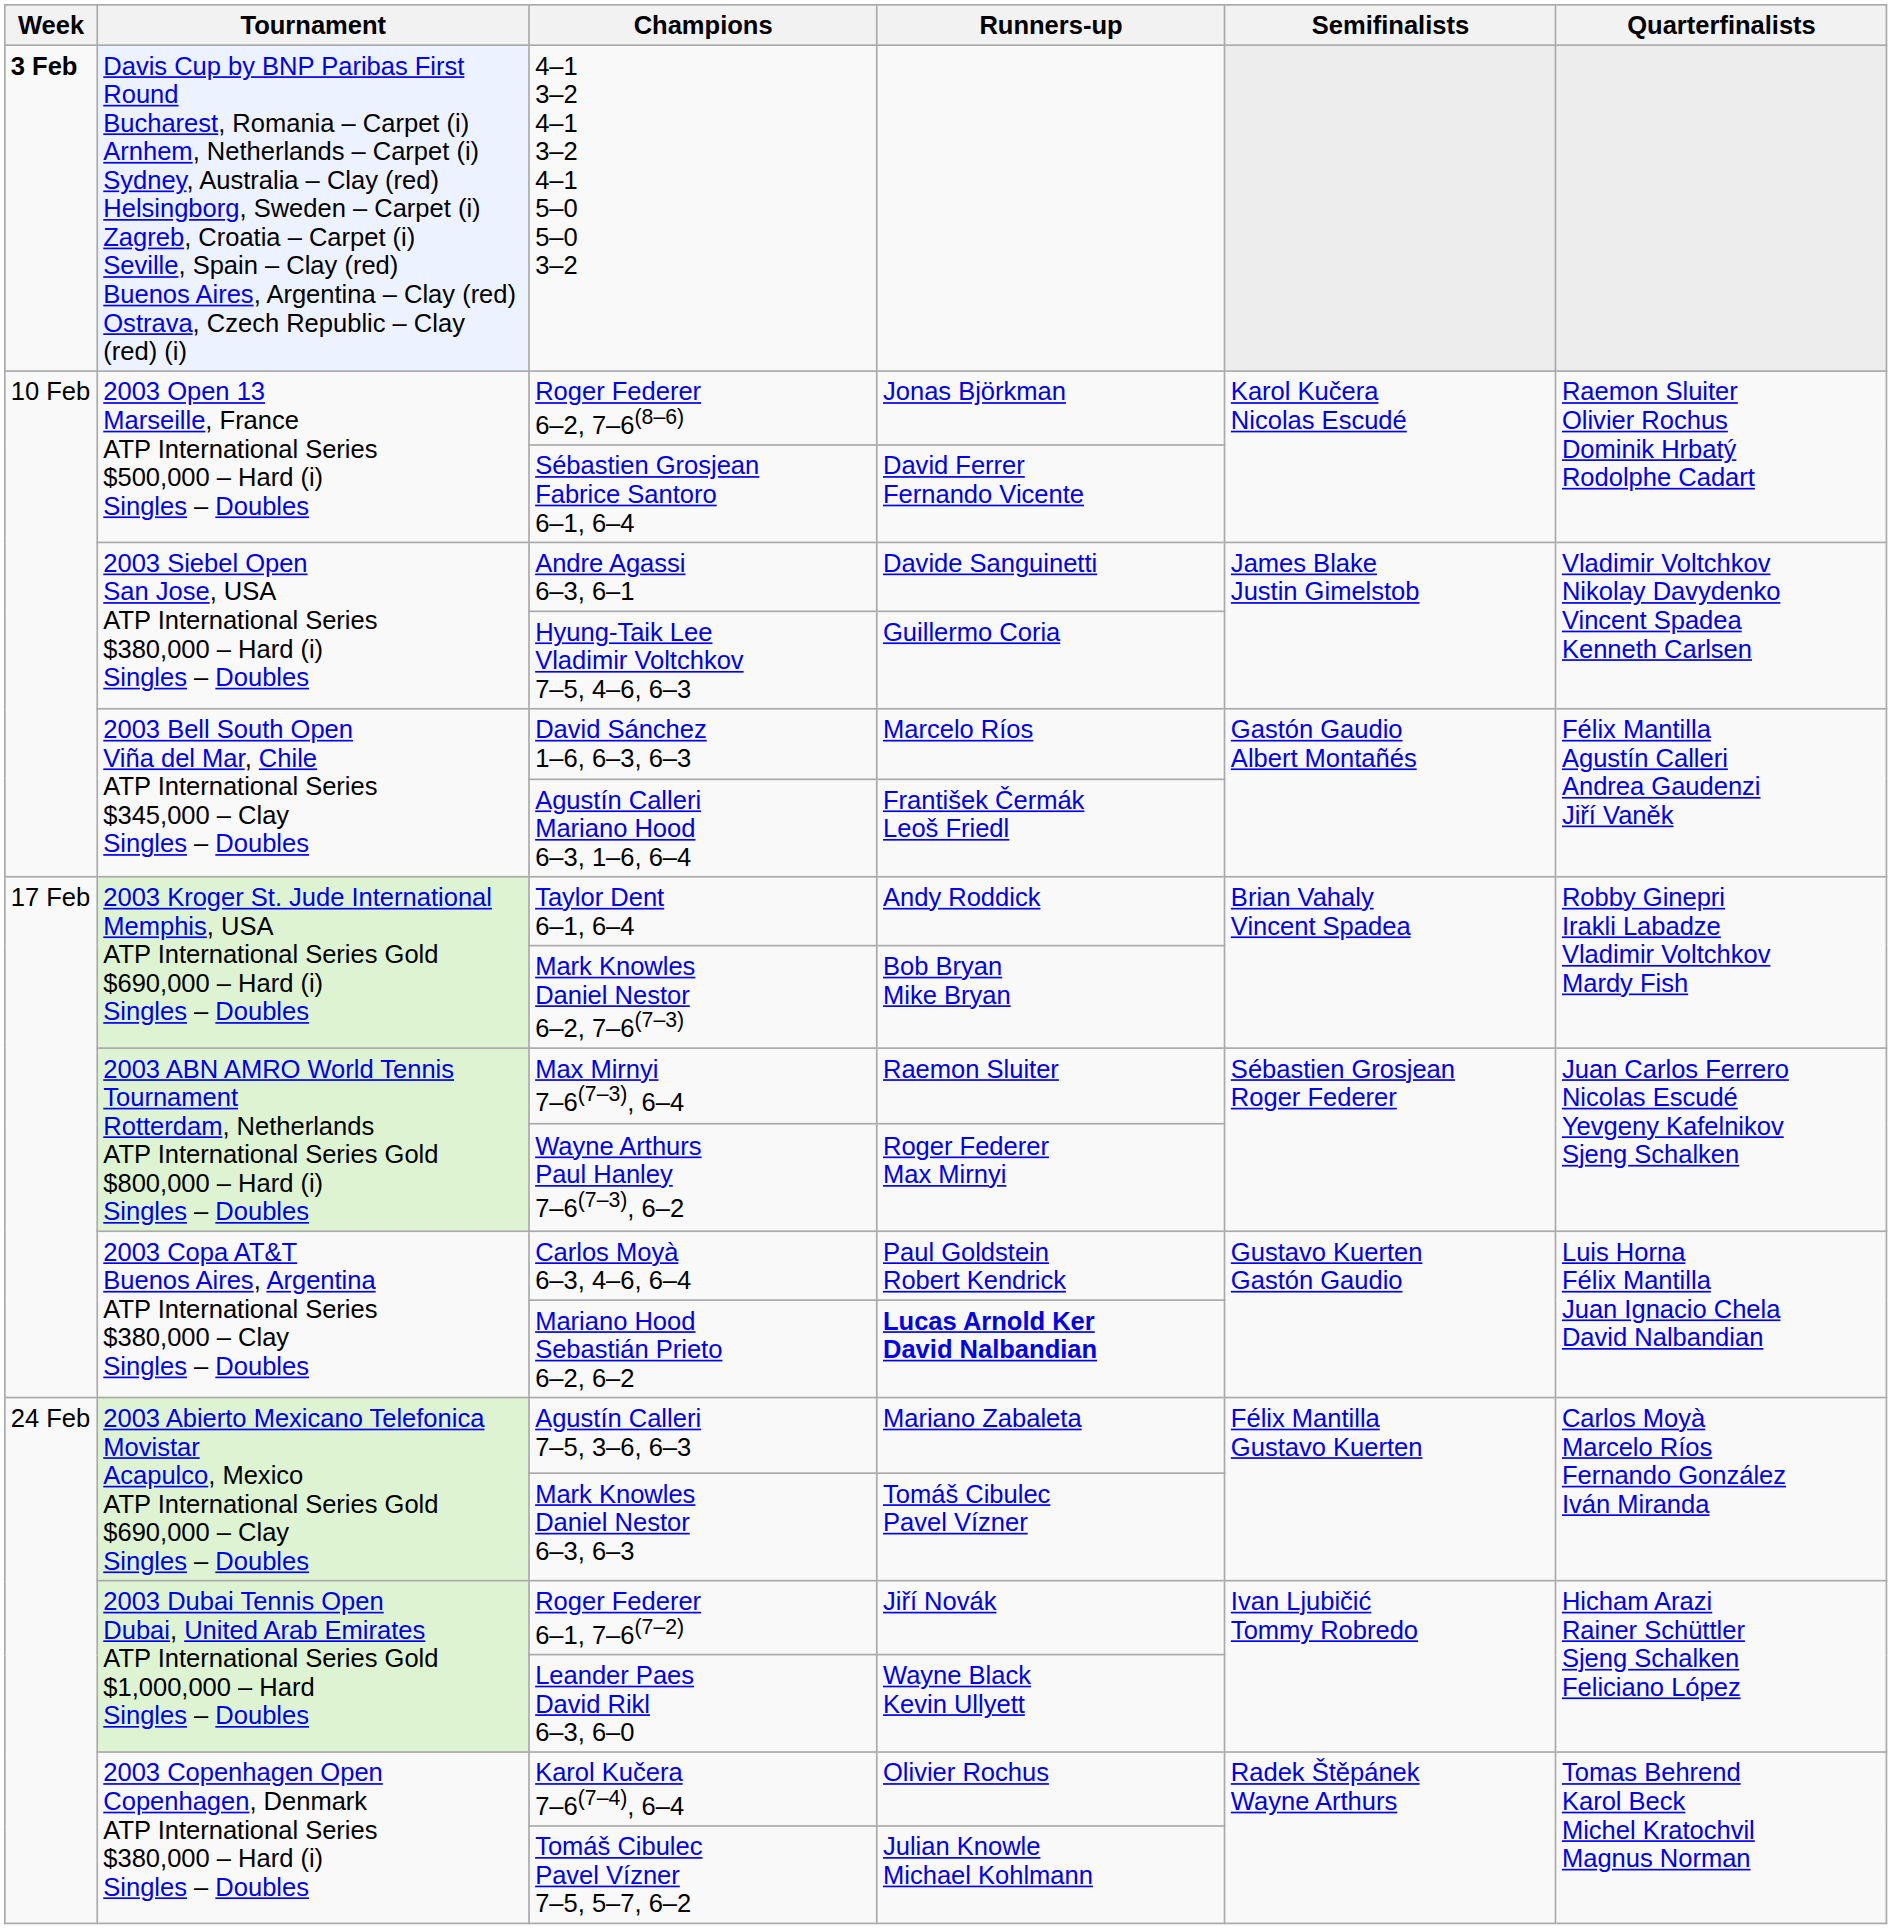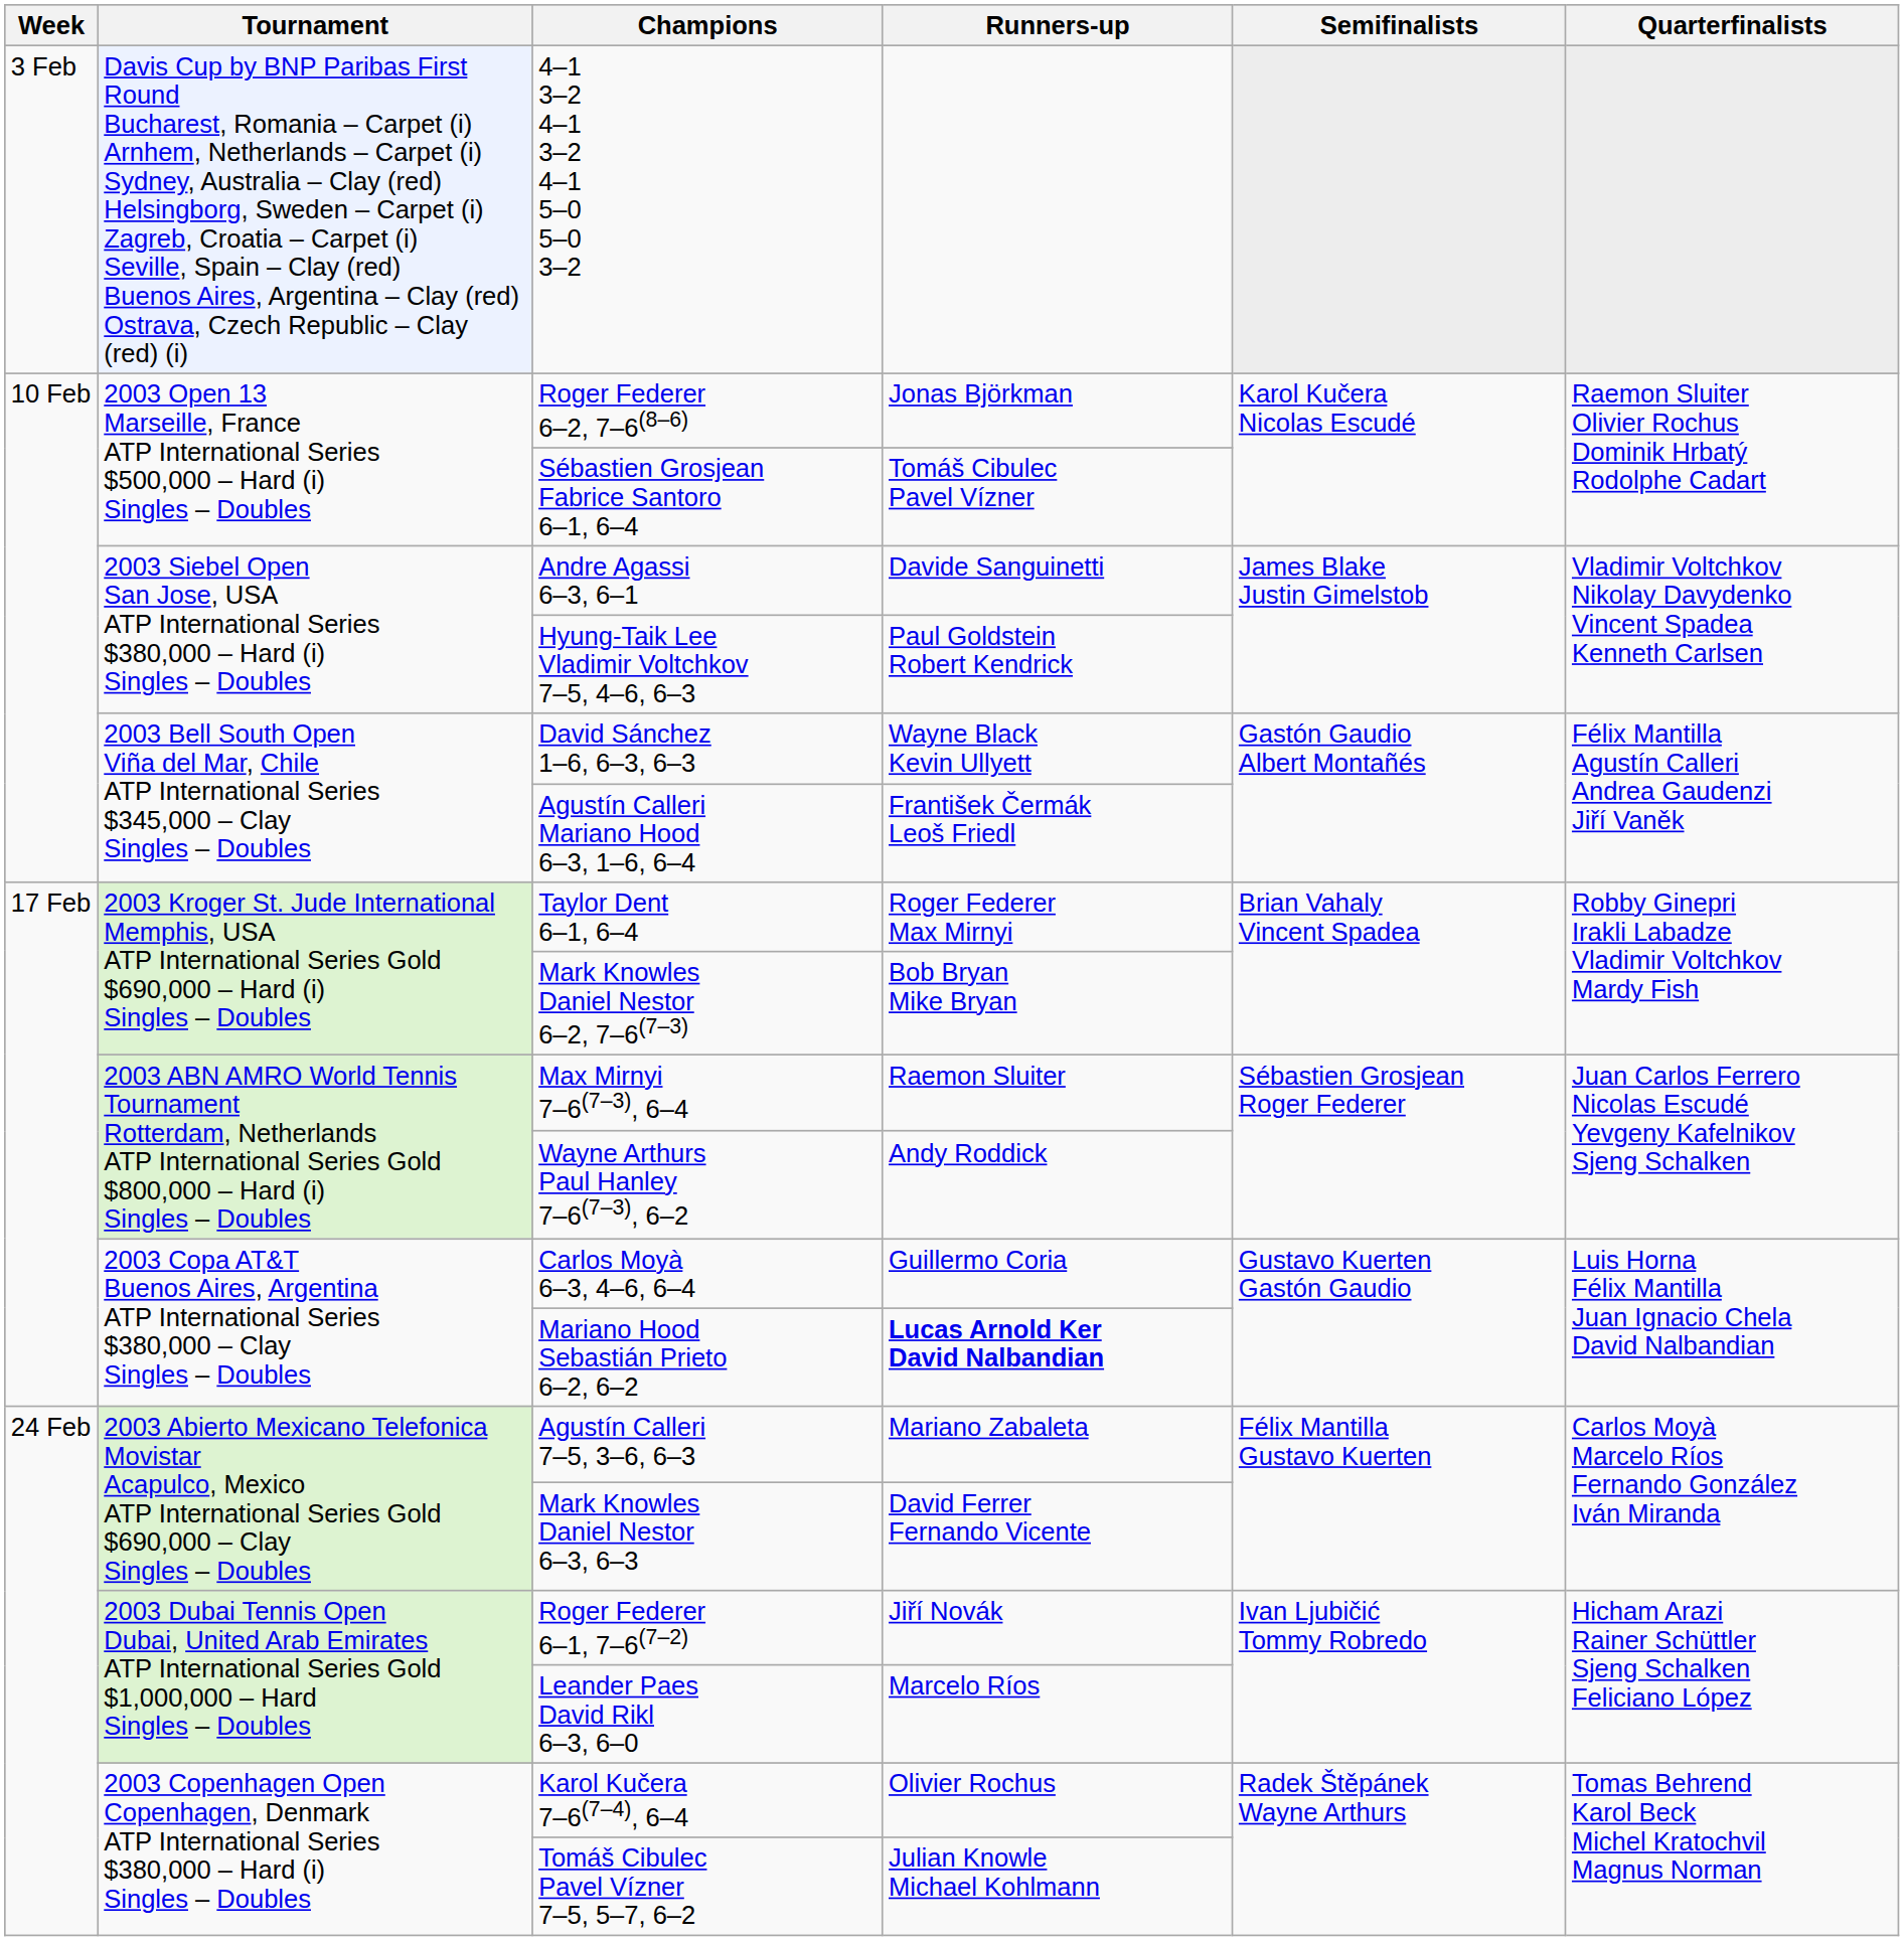4–1 3–2 4–1 3–2 4–1 5–0 5–0 3–2 | Week: bold -> normal
Sébastien Grosjean Fabrice Santoro 6–1, 6–4 | Runners-up: David Ferrer Fernando Vicente -> Tomáš Cibulec Pavel Vízner
Hyung-Taik Lee Vladimir Voltchkov 7–5, 4–6, 6–3 | Runners-up: Guillermo Coria -> Paul Goldstein Robert Kendrick
David Sánchez 1–6, 6–3, 6–3 | Runners-up: Marcelo Ríos -> Wayne Black Kevin Ullyett
Taylor Dent 6–1, 6–4 | Runners-up: Andy Roddick -> Roger Federer Max Mirnyi
Wayne Arthurs Paul Hanley 7–6(7–3), 6–2 | Runners-up: Roger Federer Max Mirnyi -> Andy Roddick
Carlos Moyà 6–3, 4–6, 6–4 | Runners-up: Paul Goldstein Robert Kendrick -> Guillermo Coria
Mark Knowles Daniel Nestor 6–3, 6–3 | Runners-up: Tomáš Cibulec Pavel Vízner -> David Ferrer Fernando Vicente
Leander Paes David Rikl 6–3, 6–0 | Runners-up: Wayne Black Kevin Ullyett -> Marcelo Ríos
